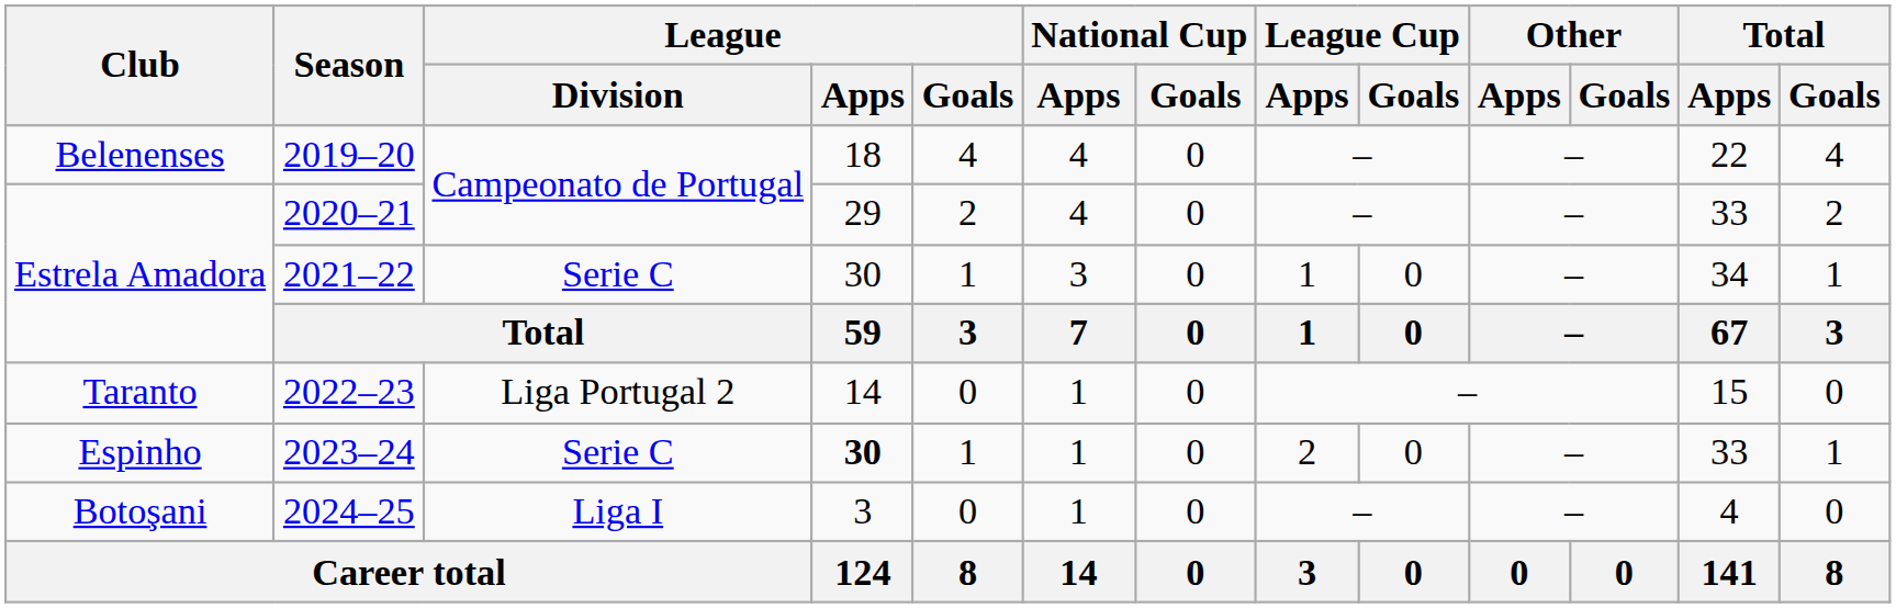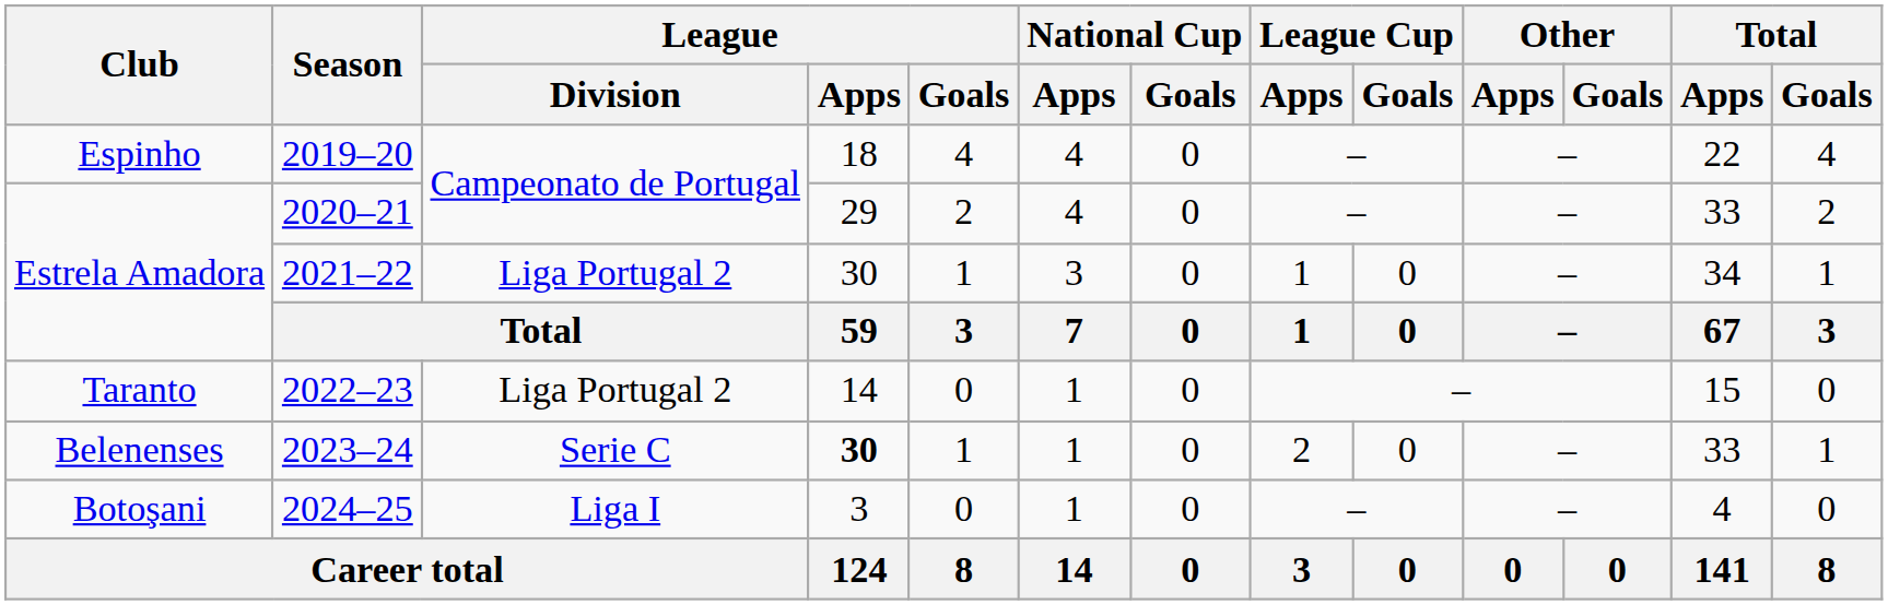2019–20 | Club: Belenenses -> Espinho
2021–22 | League / Division: Serie C -> Liga Portugal 2
2023–24 | Club: Espinho -> Belenenses
